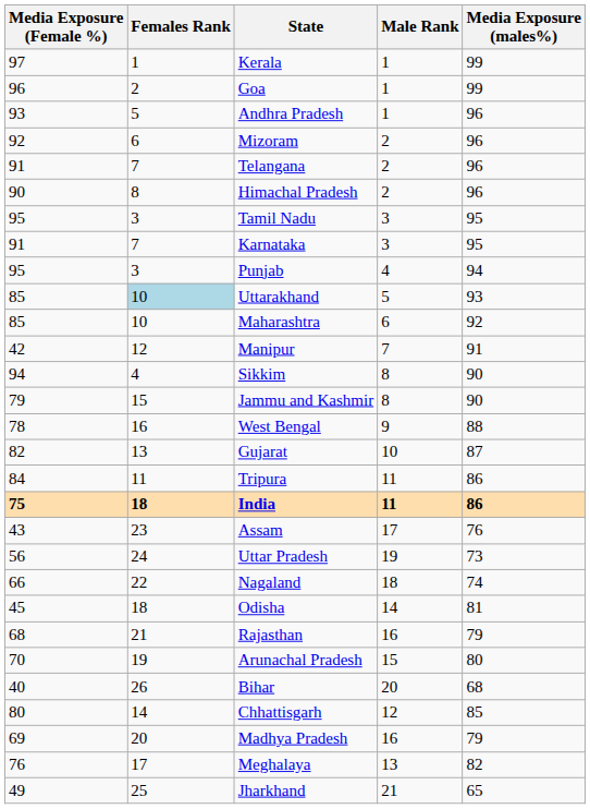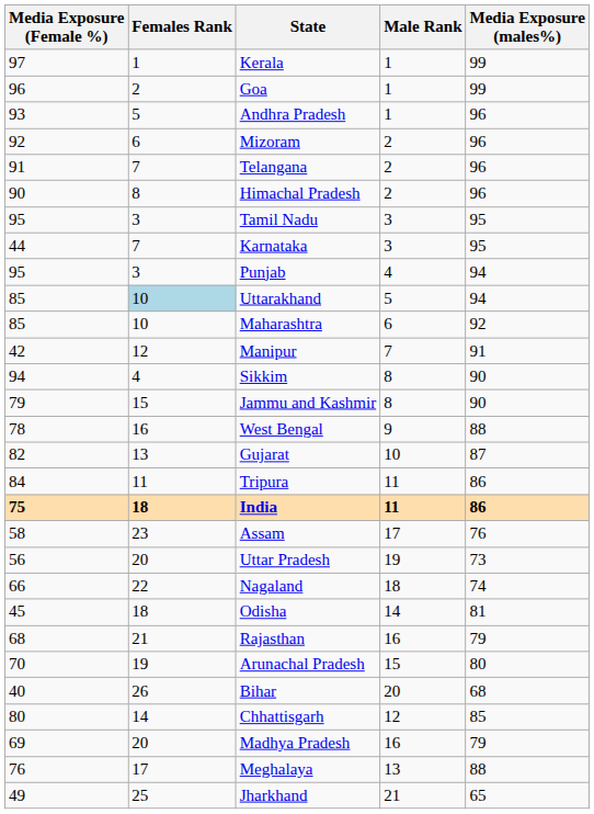Karnataka | Media Exposure (Female %): 91 -> 44
Uttarakhand | Media Exposure (males%): 93 -> 94
Assam | Media Exposure (Female %): 43 -> 58
Uttar Pradesh | Females Rank: 24 -> 20
Meghalaya | Media Exposure (males%): 82 -> 88
